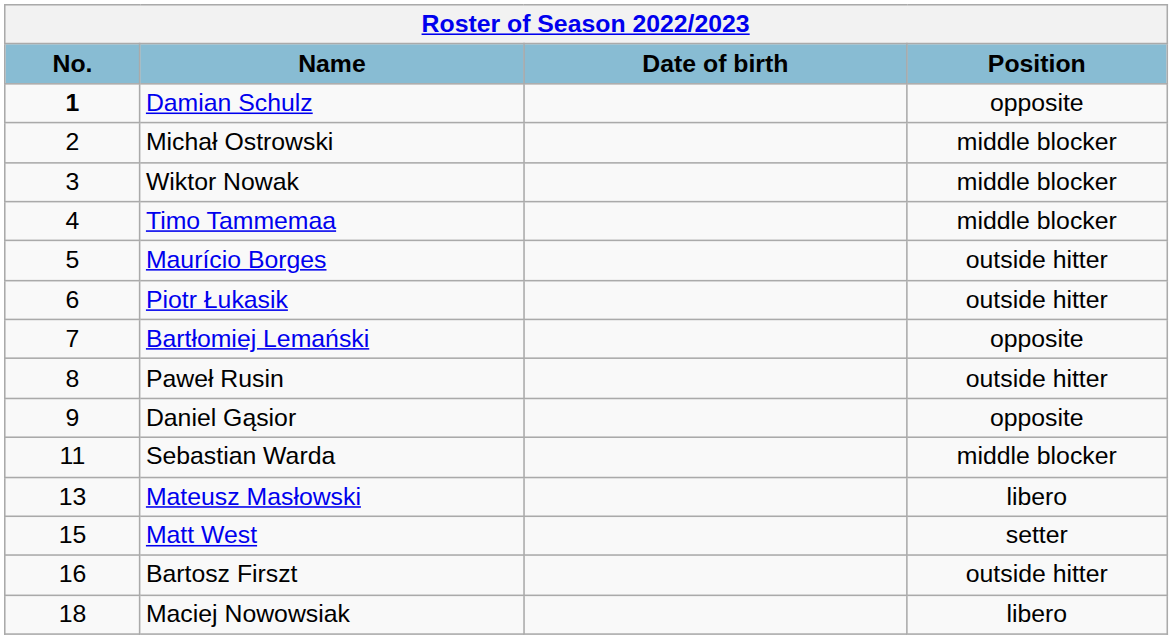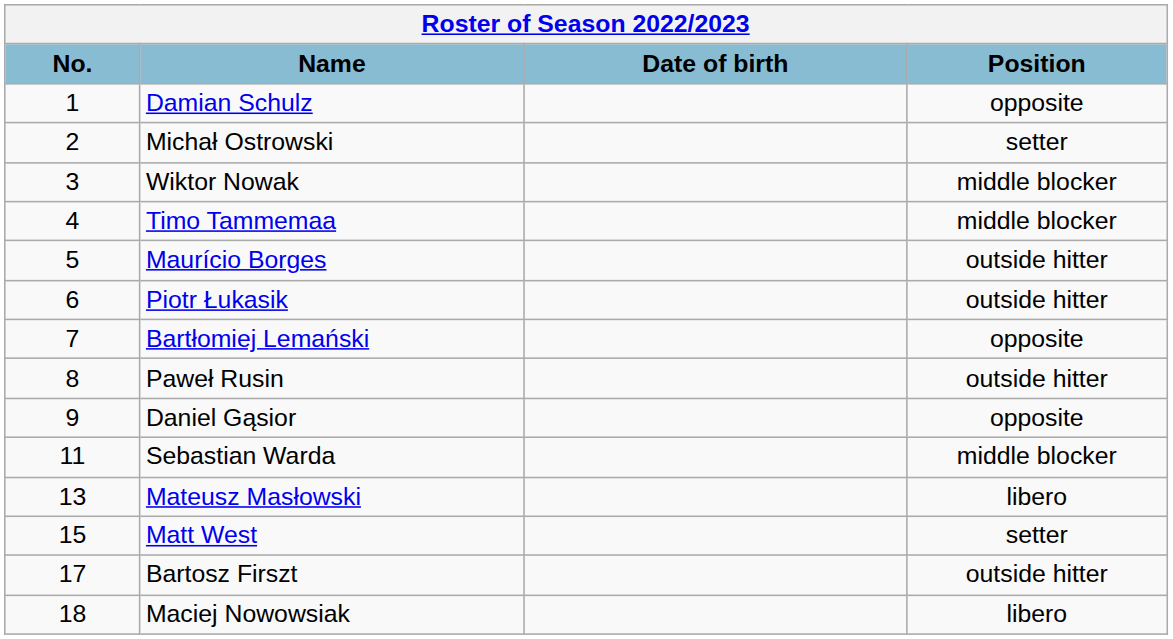Damian Schulz | No.: bold -> normal
Michał Ostrowski | Position: middle blocker -> setter
Bartosz Firszt | No.: 16 -> 17
